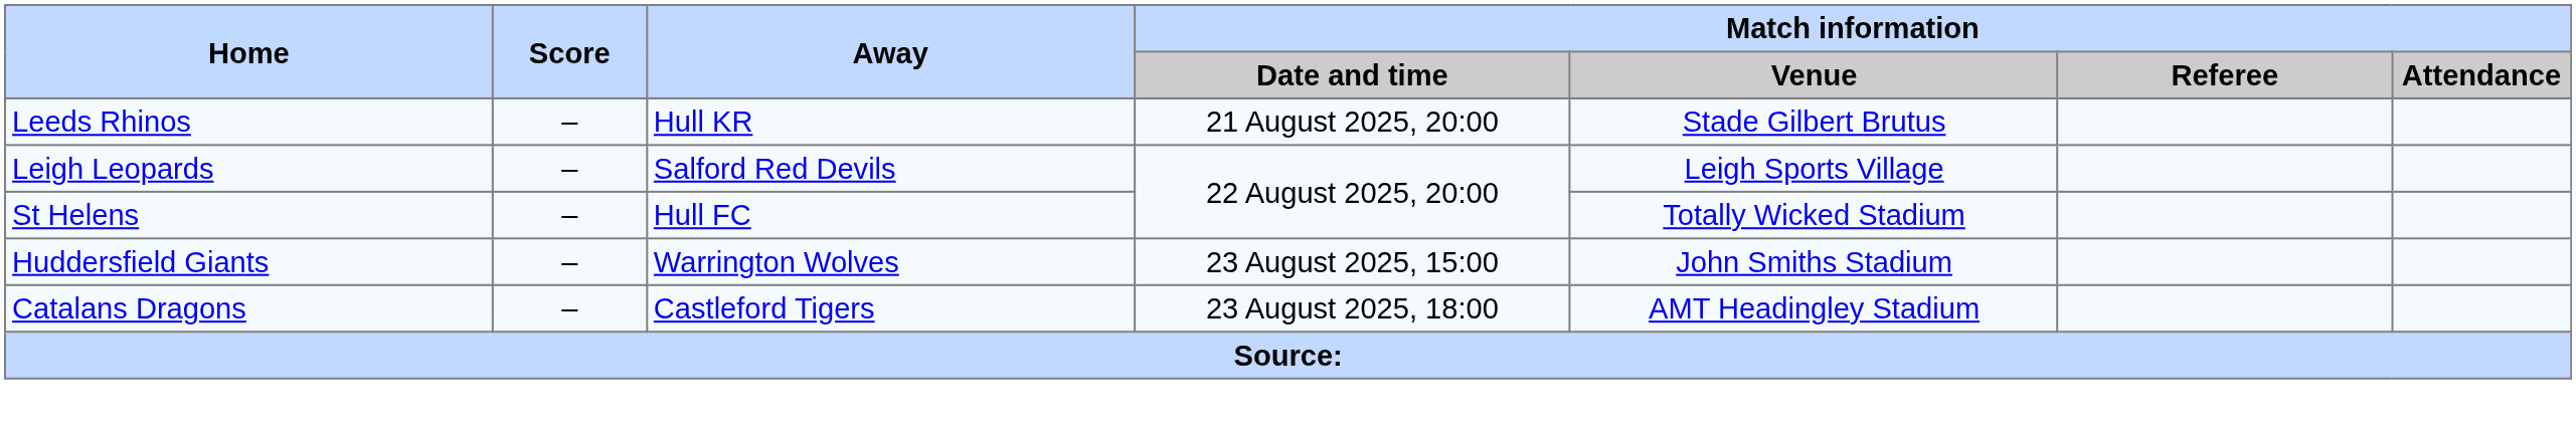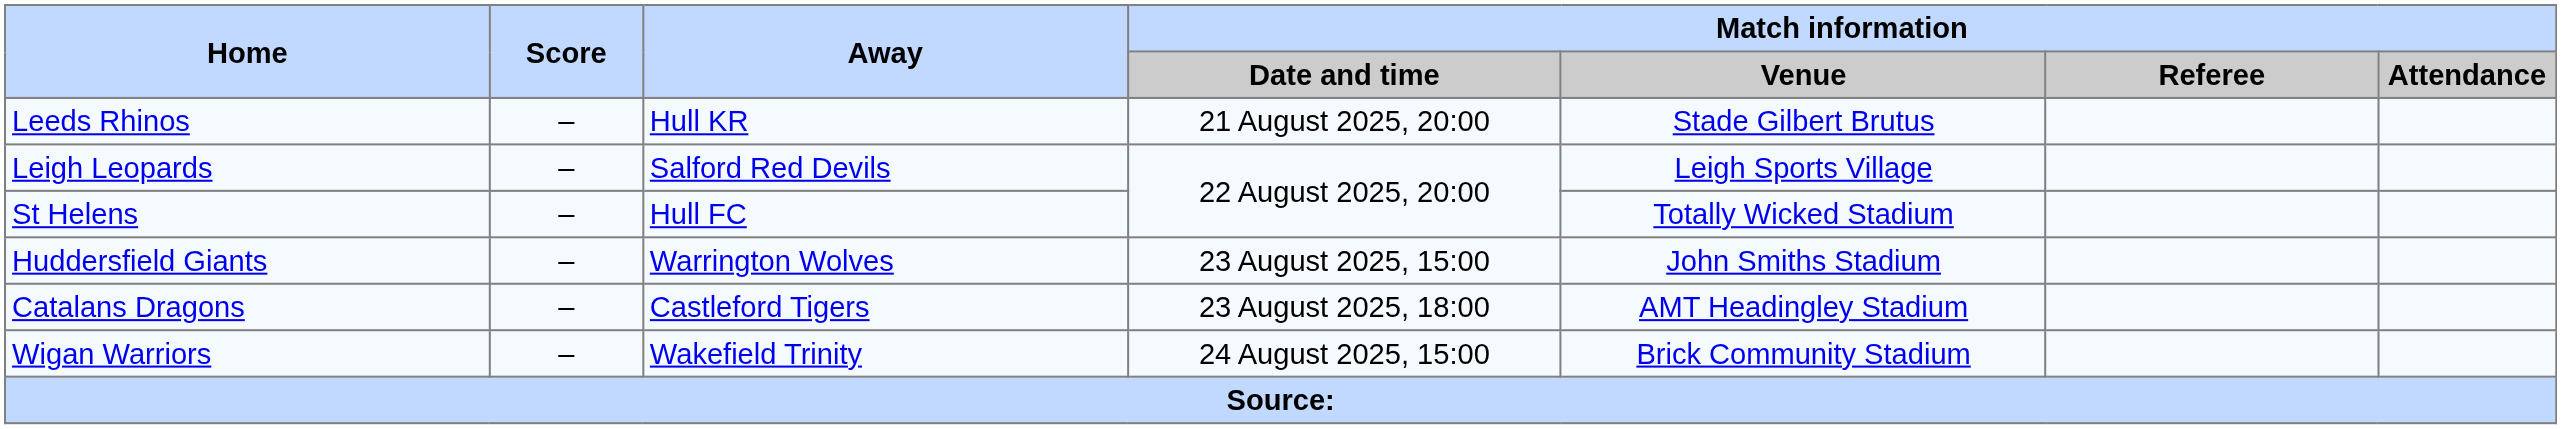+ row: Wigan Warriors | – | Wakefield Trinity | 24 August 2025, 15:00 | Brick Community Stadium
